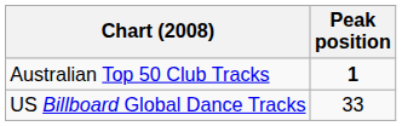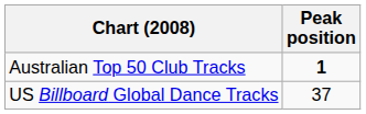US Billboard Global Dance Tracks | Peak position: 33 -> 37
